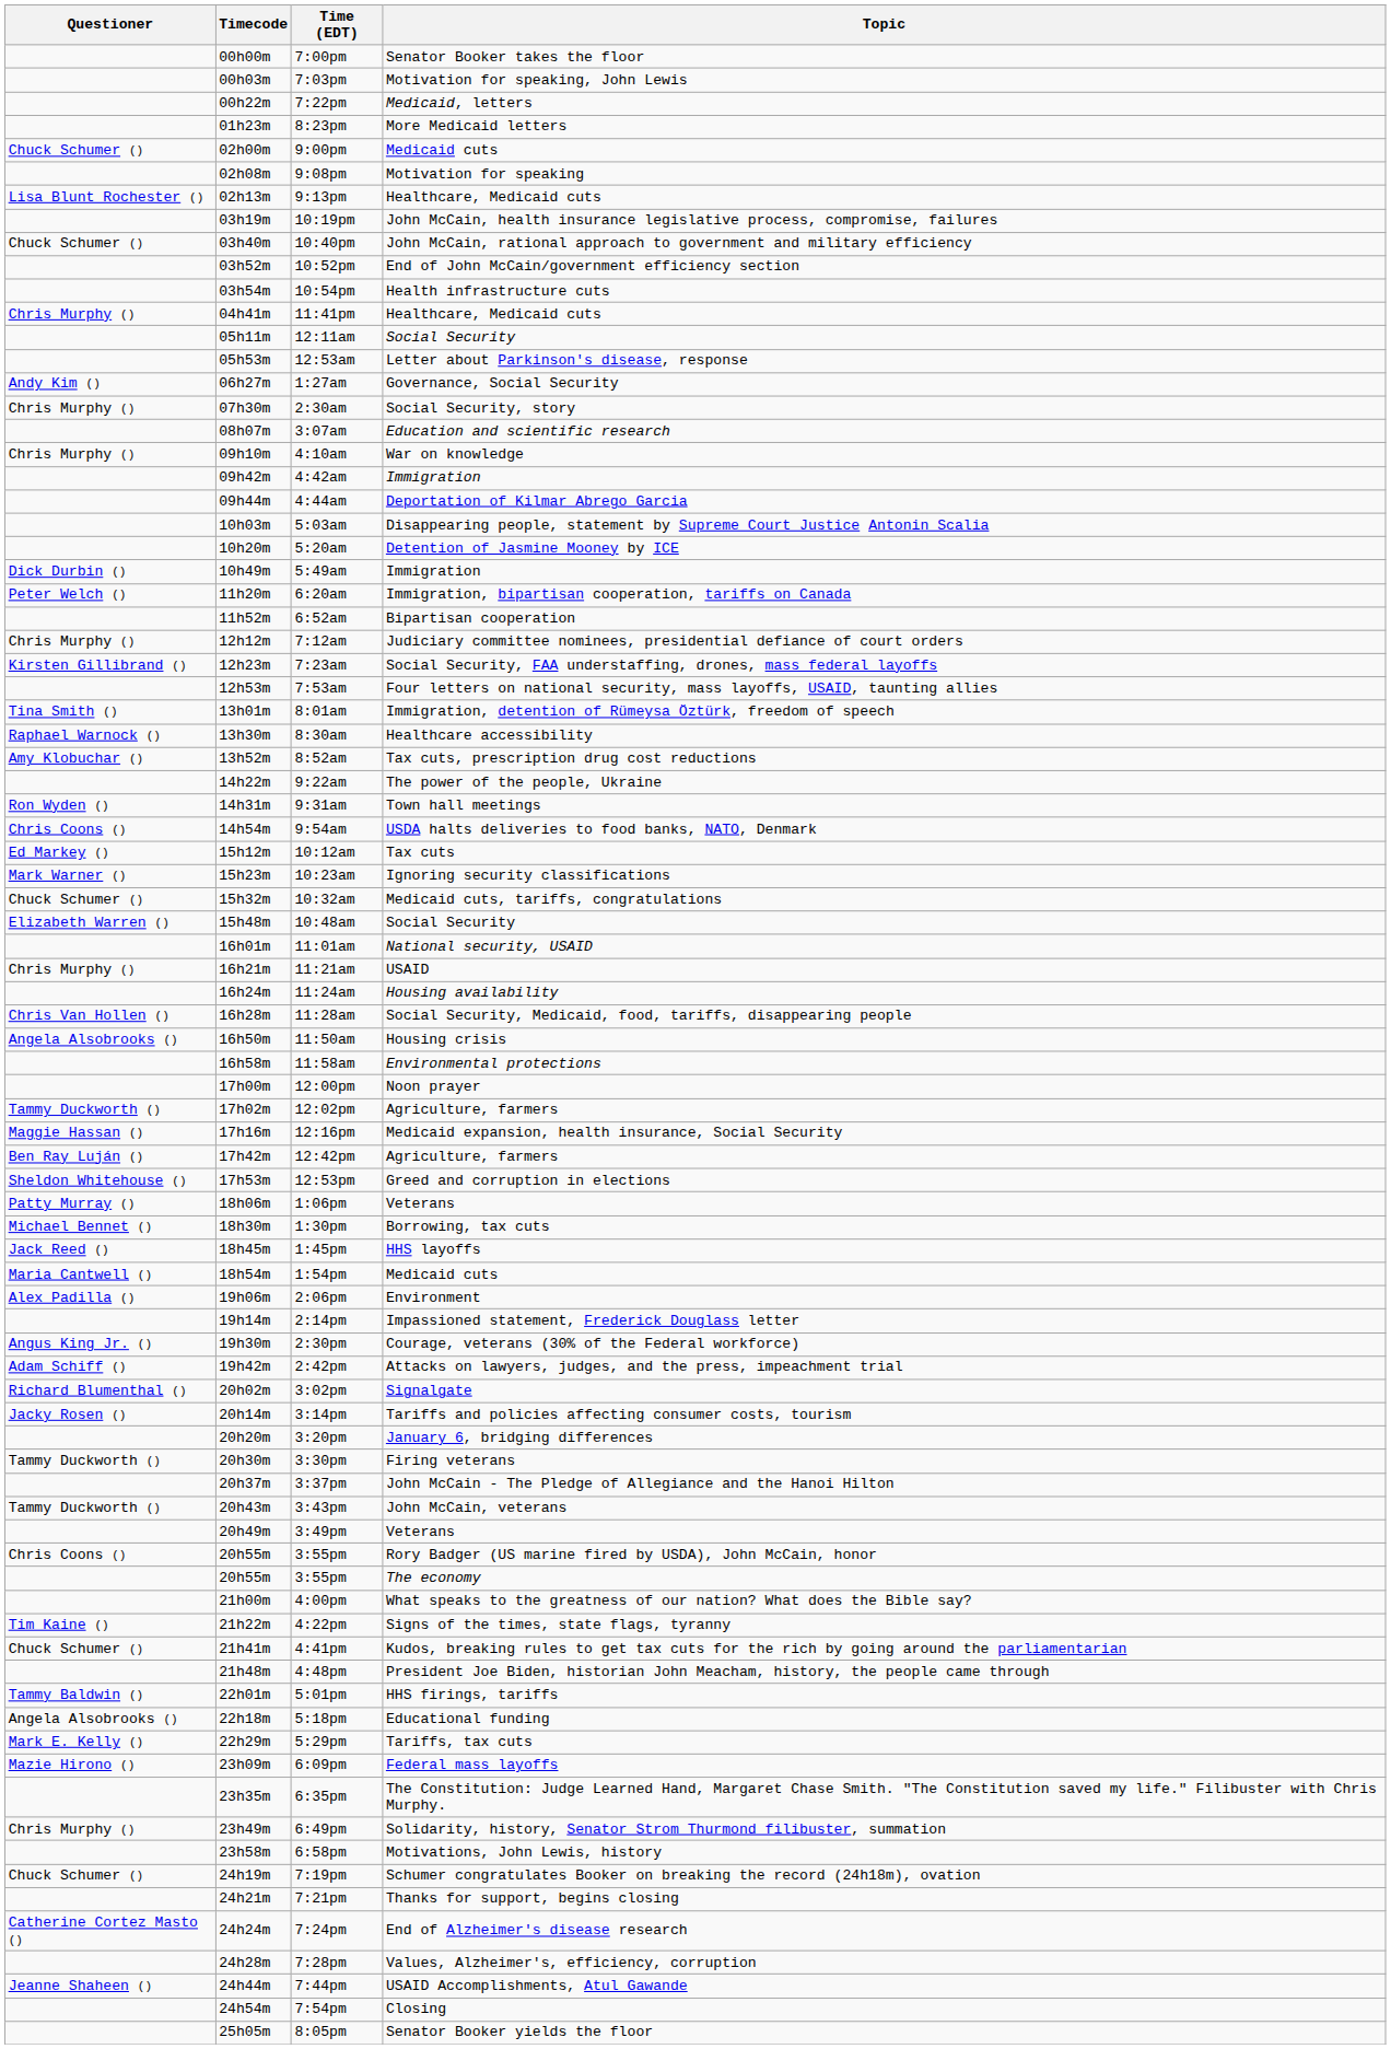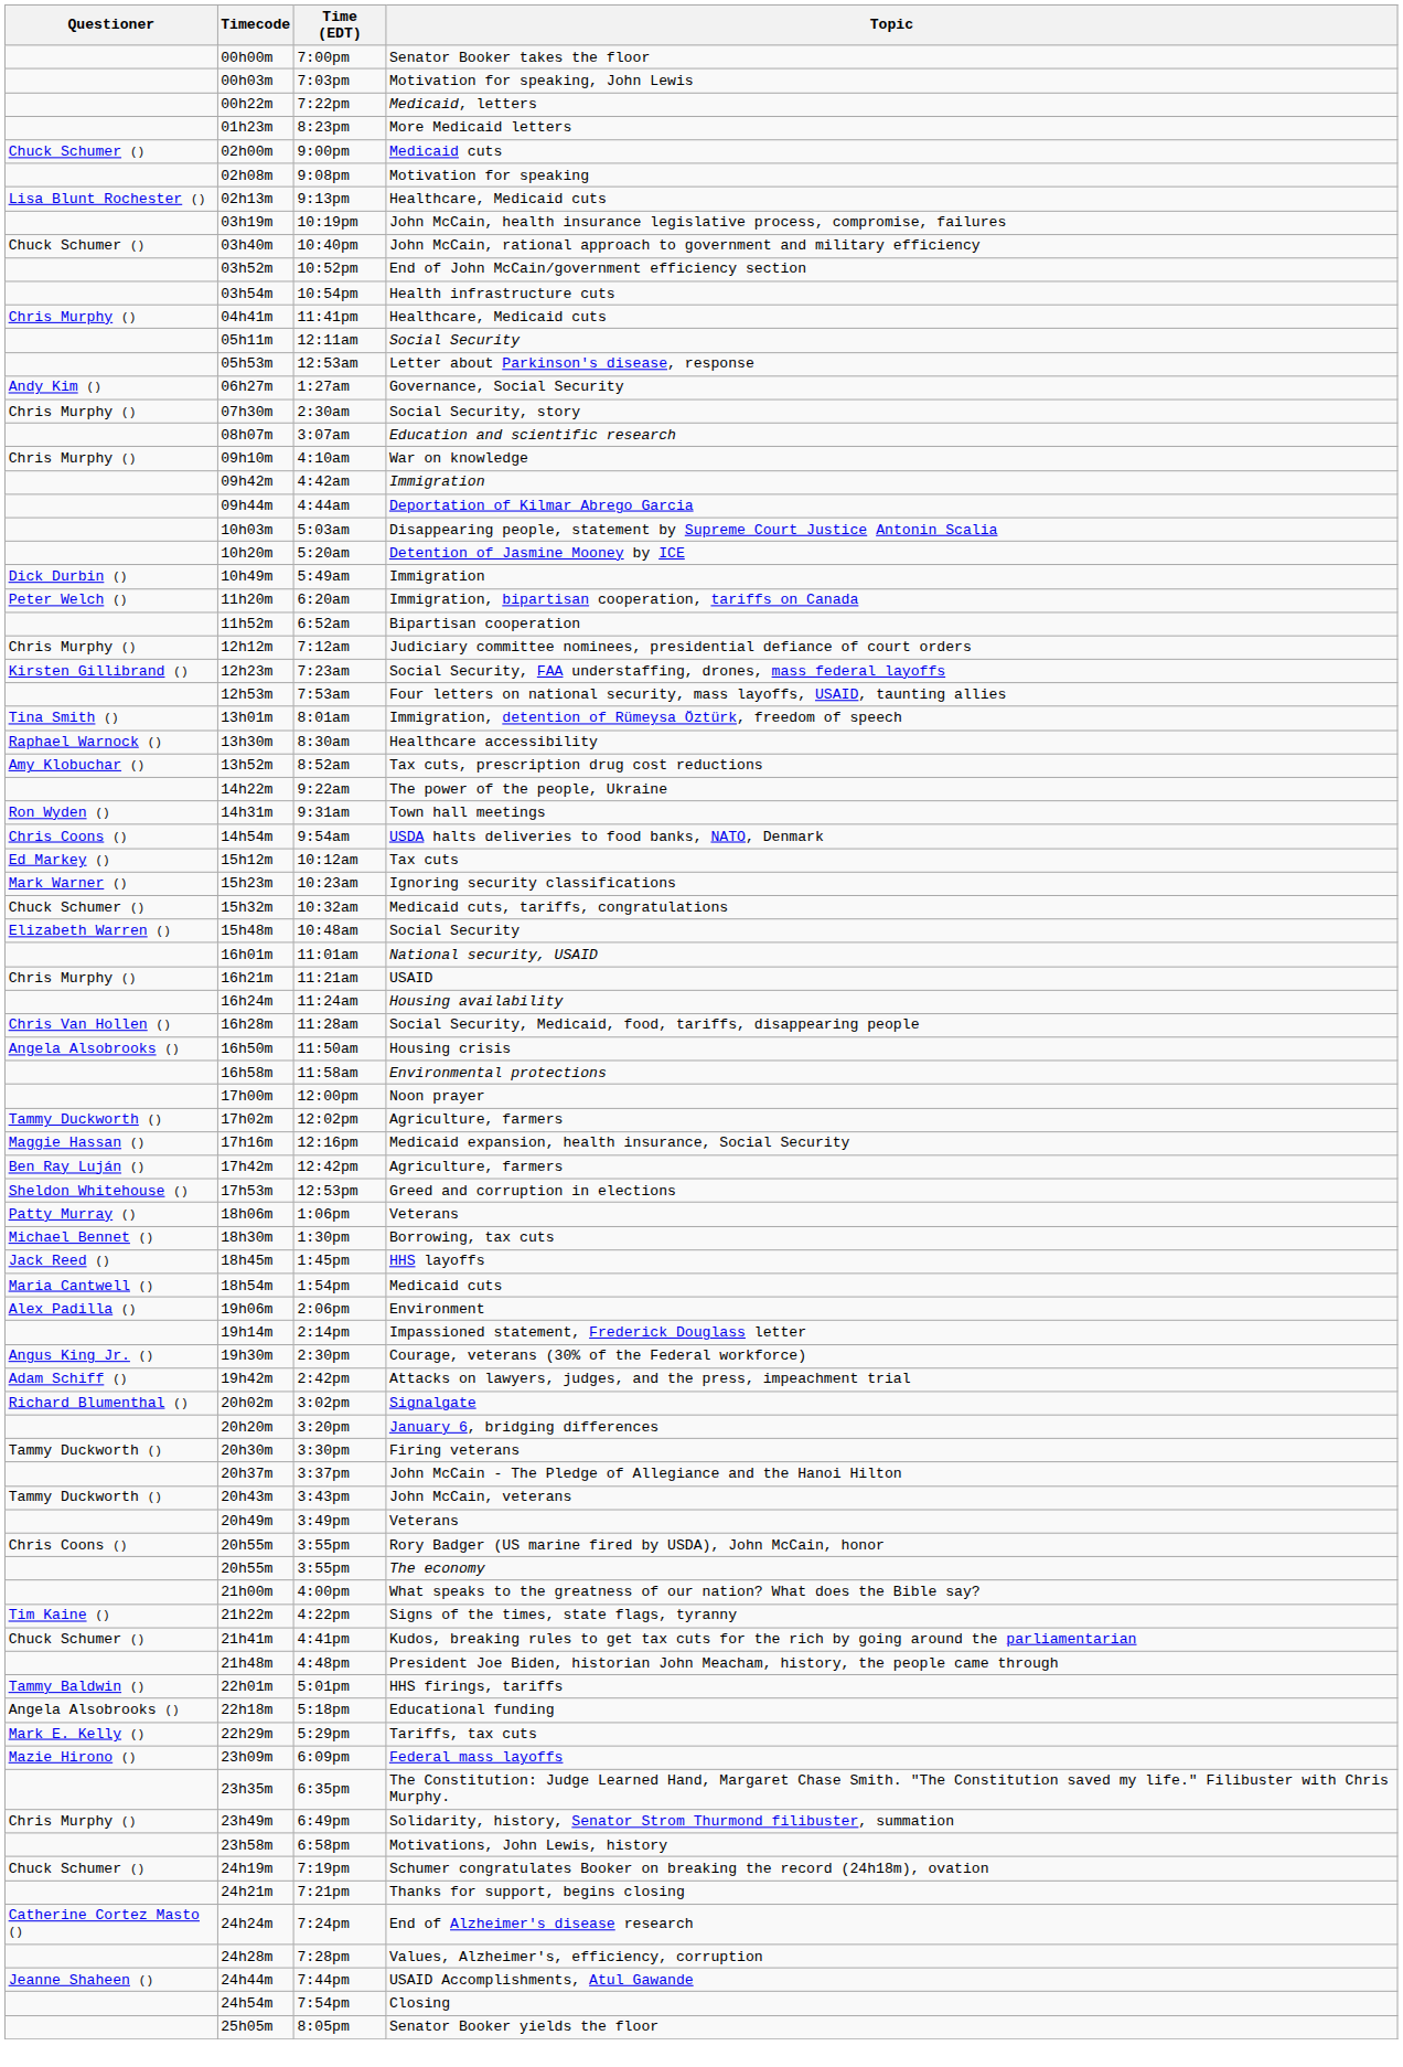- row: Jacky Rosen () | 20h14m | 3:14pm | Tariffs and policies affecting consumer costs, tourism
